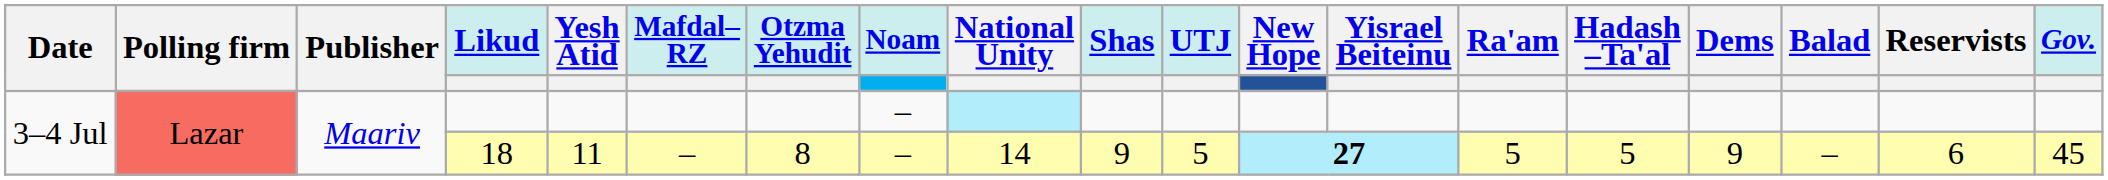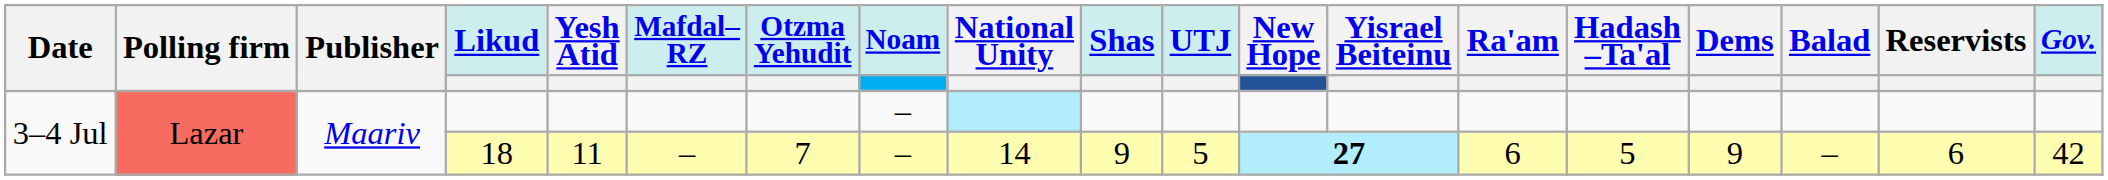18 | Otzma Yehudit: 8 -> 7
18 | Ra'am: 5 -> 6
18 | Gov.: 45 -> 42
